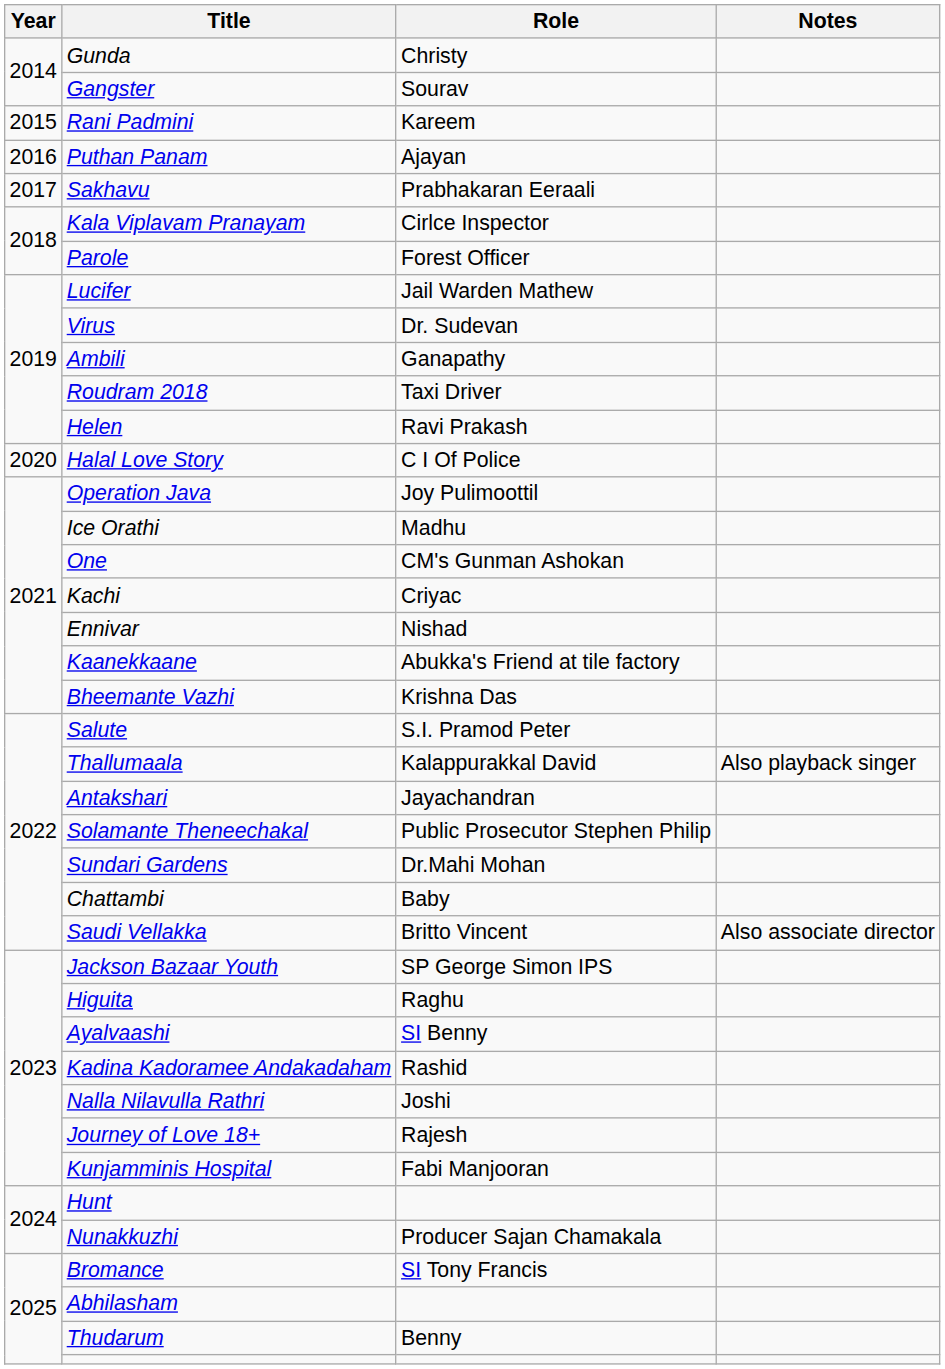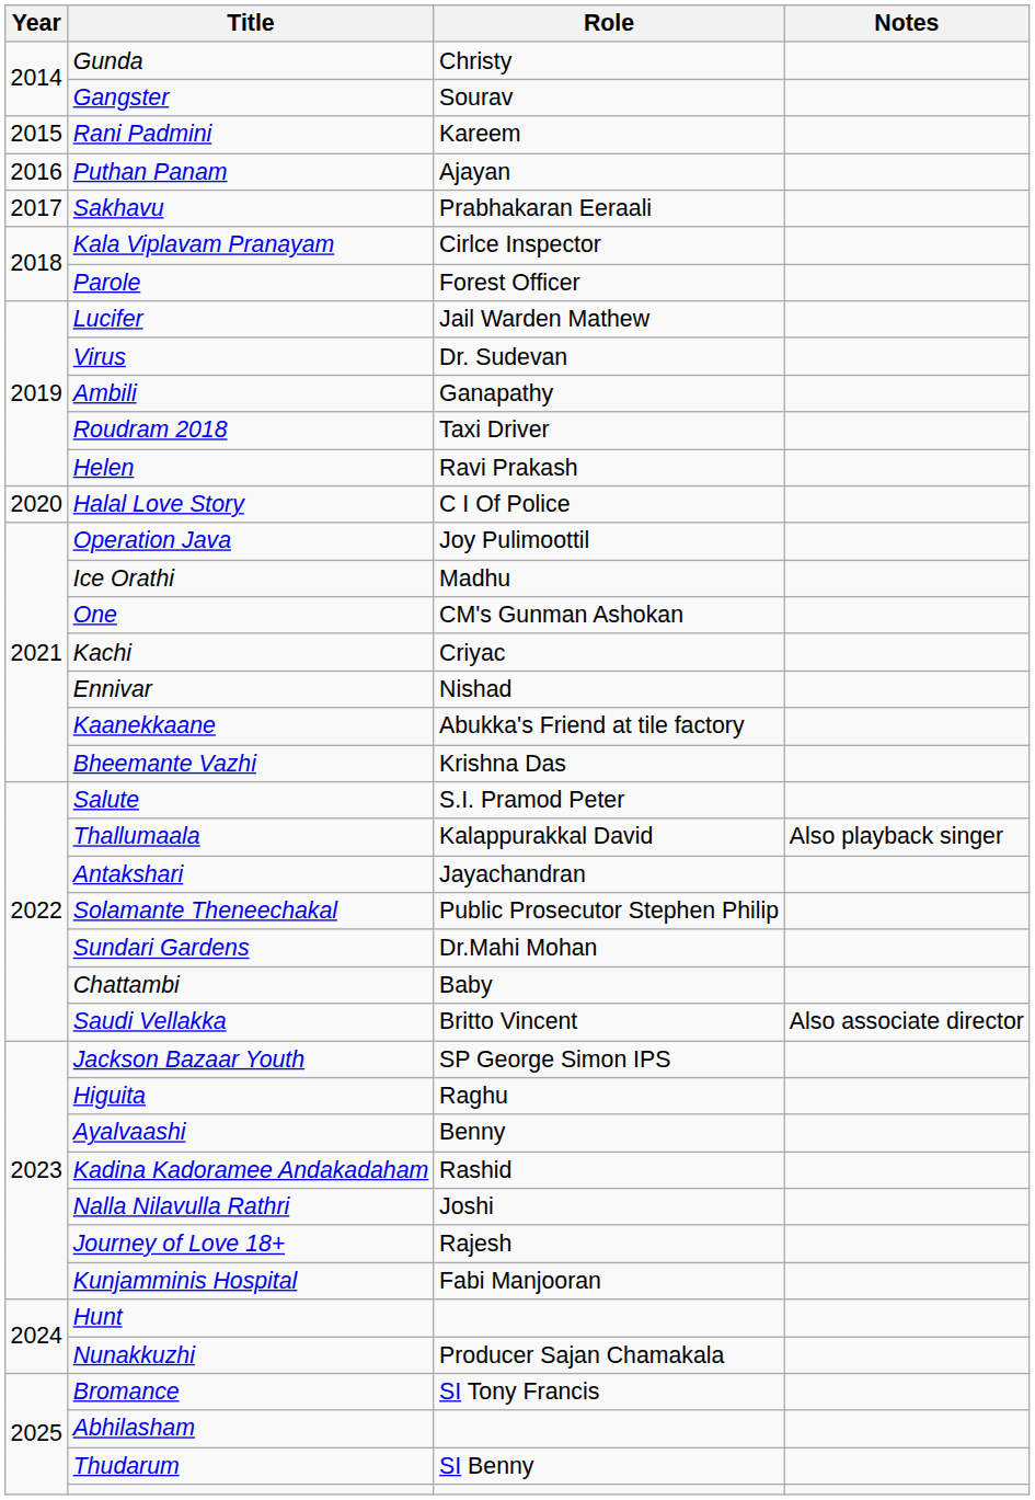Ayalvaashi | Role: SI Benny -> Benny
Thudarum | Role: Benny -> SI Benny
